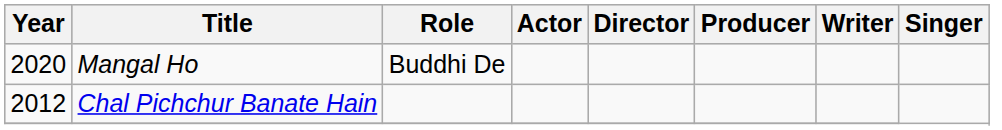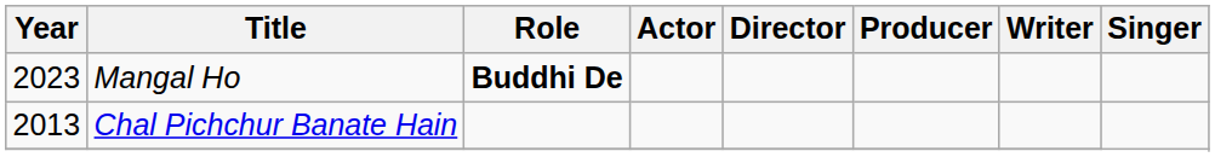Mangal Ho | Year: 2020 -> 2023
Mangal Ho | Role: normal -> bold
Chal Pichchur Banate Hain | Year: 2012 -> 2013
